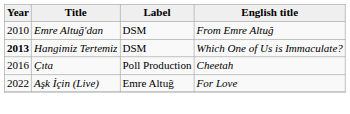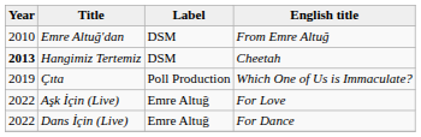Hangimiz Tertemiz | English title: Which One of Us is Immaculate? -> Cheetah
Çıta | Year: 2016 -> 2019
Çıta | English title: Cheetah -> Which One of Us is Immaculate?
+ row: 2022 | Dans İçin (Live) | Emre Altuğ | For Dance
